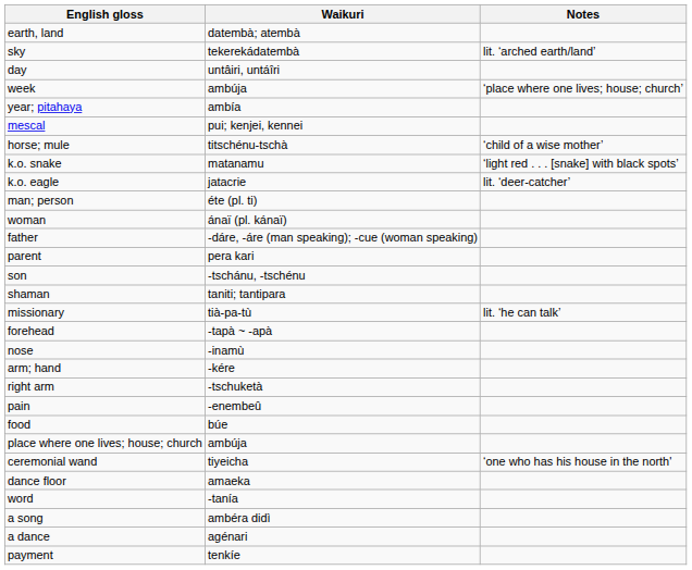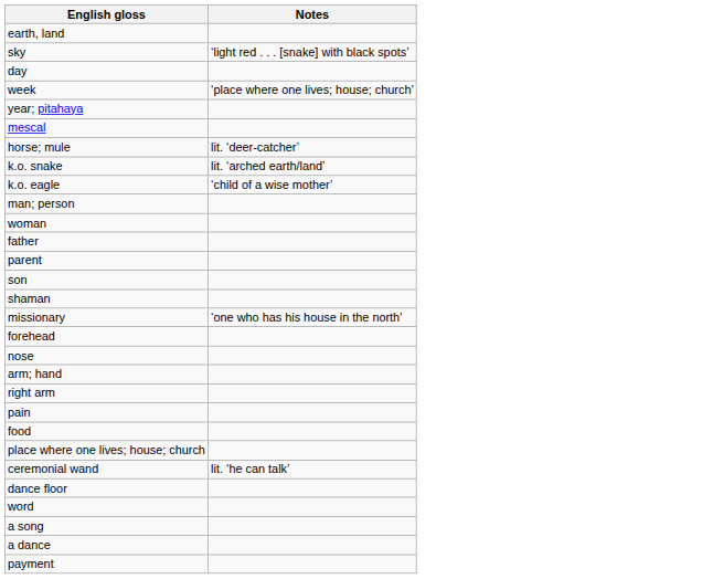- column: Waikuri | datembà; atembà | tekerekádatembà | untâiri, untáîri | ambúja | ambía | pui; kenjei, kennei | titschénu-tschà | matanamu | jatacrie | éte (pl. ti) | ánaï (pl. kánaï) | -dáre, -áre (man speaking); -cue (woman speaking) | pera kari | -tschánu, -tschénu | taniti; tantipara | tià-pa-tù | -tapà ~ -apà | -inamù | -kére | -tschuketà | -enembeû | búe | ambúja | tiyeicha | amaeka | -tanía | ambéra didì | agénari | tenkíe
sky | Notes: lit. ‘arched earth/land’ -> ‘light red . . . [snake] with black spots’
horse; mule | Notes: ‘child of a wise mother’ -> lit. ‘deer-catcher’
k.o. snake | Notes: ‘light red . . . [snake] with black spots’ -> lit. ‘arched earth/land’
k.o. eagle | Notes: lit. ‘deer-catcher’ -> ‘child of a wise mother’
missionary | Notes: lit. ‘he can talk’ -> ‘one who has his house in the north'
ceremonial wand | Notes: ‘one who has his house in the north' -> lit. ‘he can talk’
